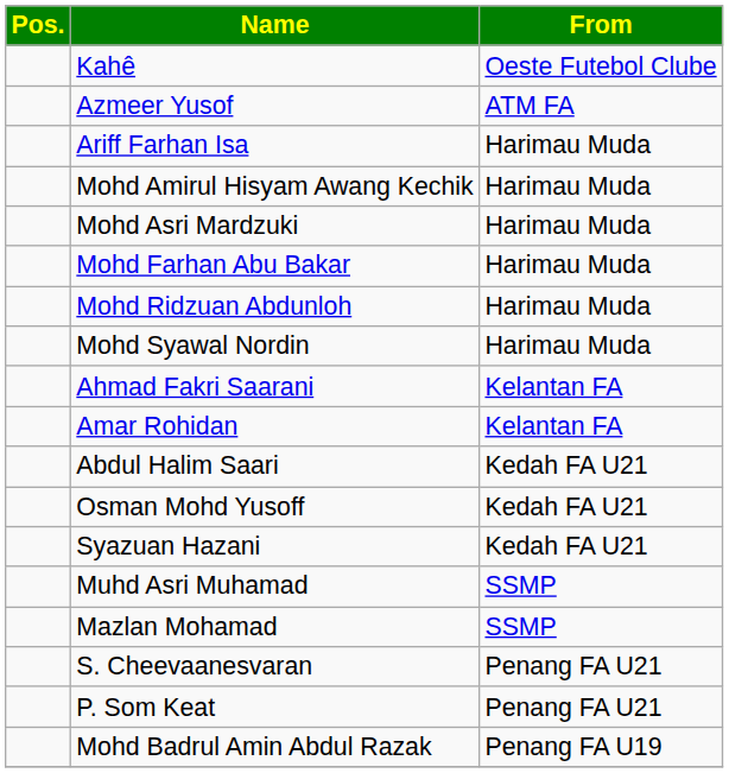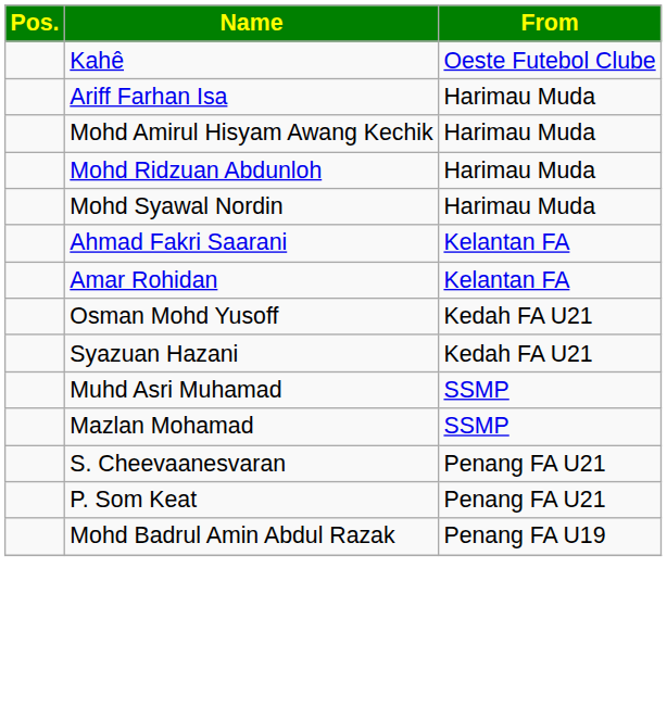- row: Azmeer Yusof | ATM FA
- row: Mohd Asri Mardzuki | Harimau Muda
- row: Mohd Farhan Abu Bakar | Harimau Muda
- row: Abdul Halim Saari | Kedah FA U21
